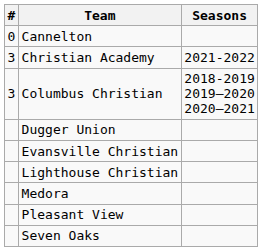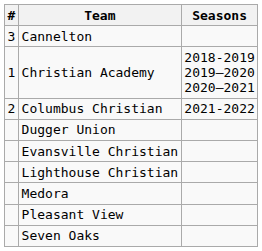Cannelton | #: 0 -> 3
Christian Academy | #: 3 -> 1
Christian Academy | Seasons: 2021-2022 -> 2018-2019 2019–2020 2020–2021
Columbus Christian | #: 3 -> 2
Columbus Christian | Seasons: 2018-2019 2019–2020 2020–2021 -> 2021-2022
